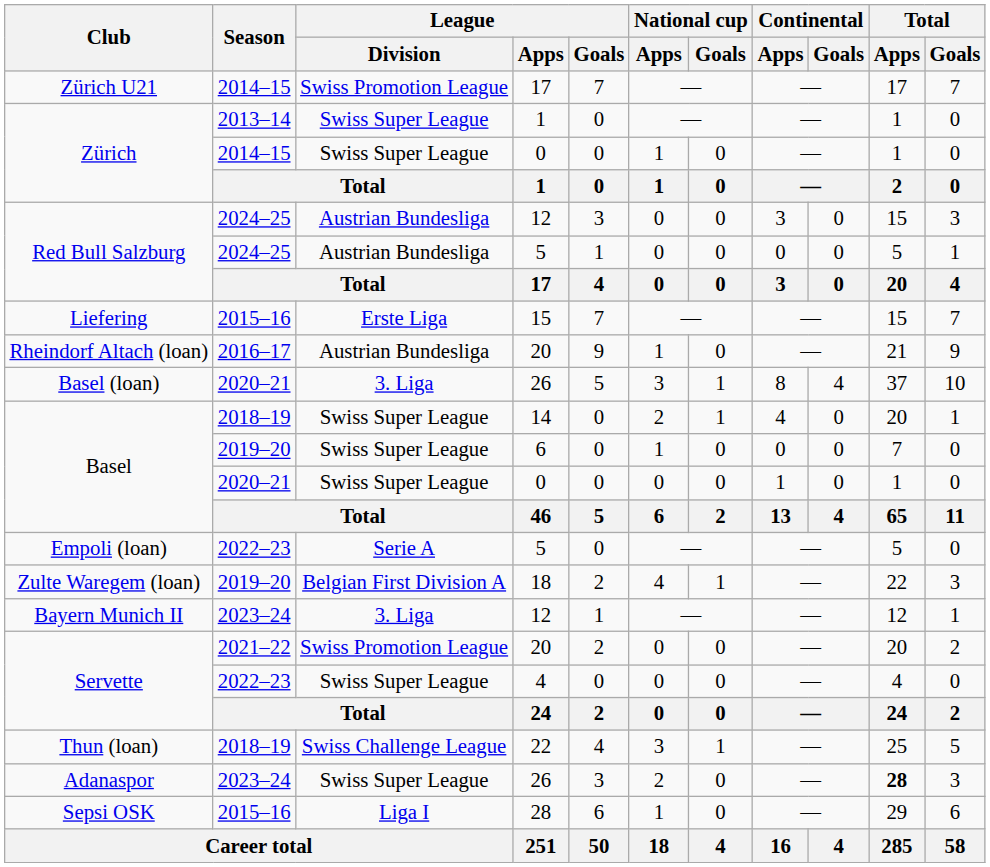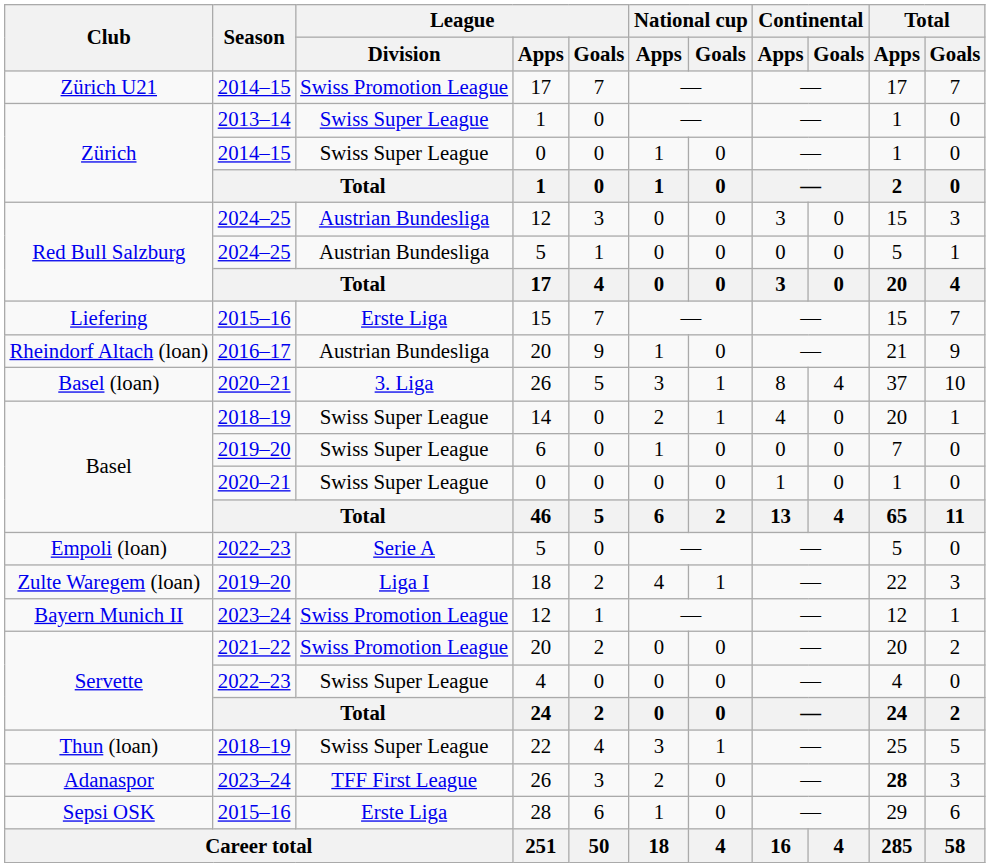Zulte Waregem (loan) | League / Division: Belgian First Division A -> Liga I
Bayern Munich II | League / Division: 3. Liga -> Swiss Promotion League
Thun (loan) | League / Division: Swiss Challenge League -> Swiss Super League
Adanaspor | League / Division: Swiss Super League -> TFF First League
Sepsi OSK | League / Division: Liga I -> Erste Liga
